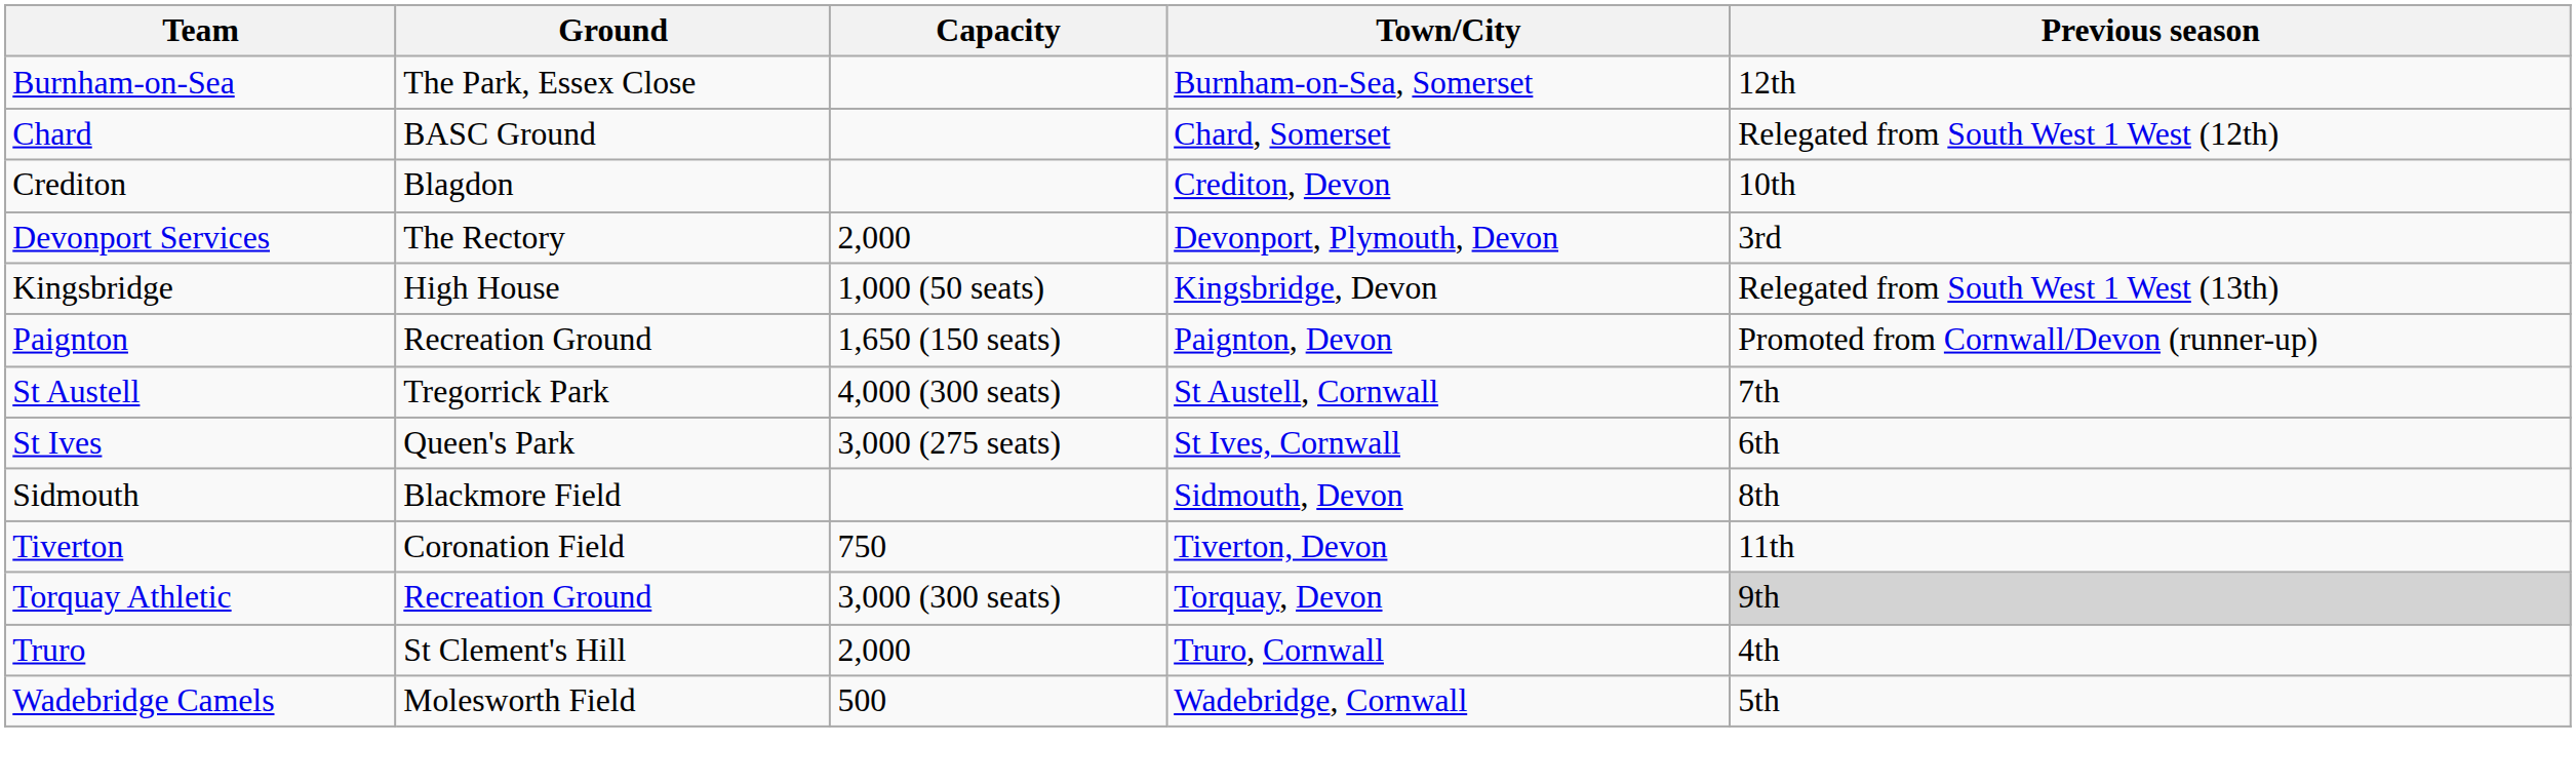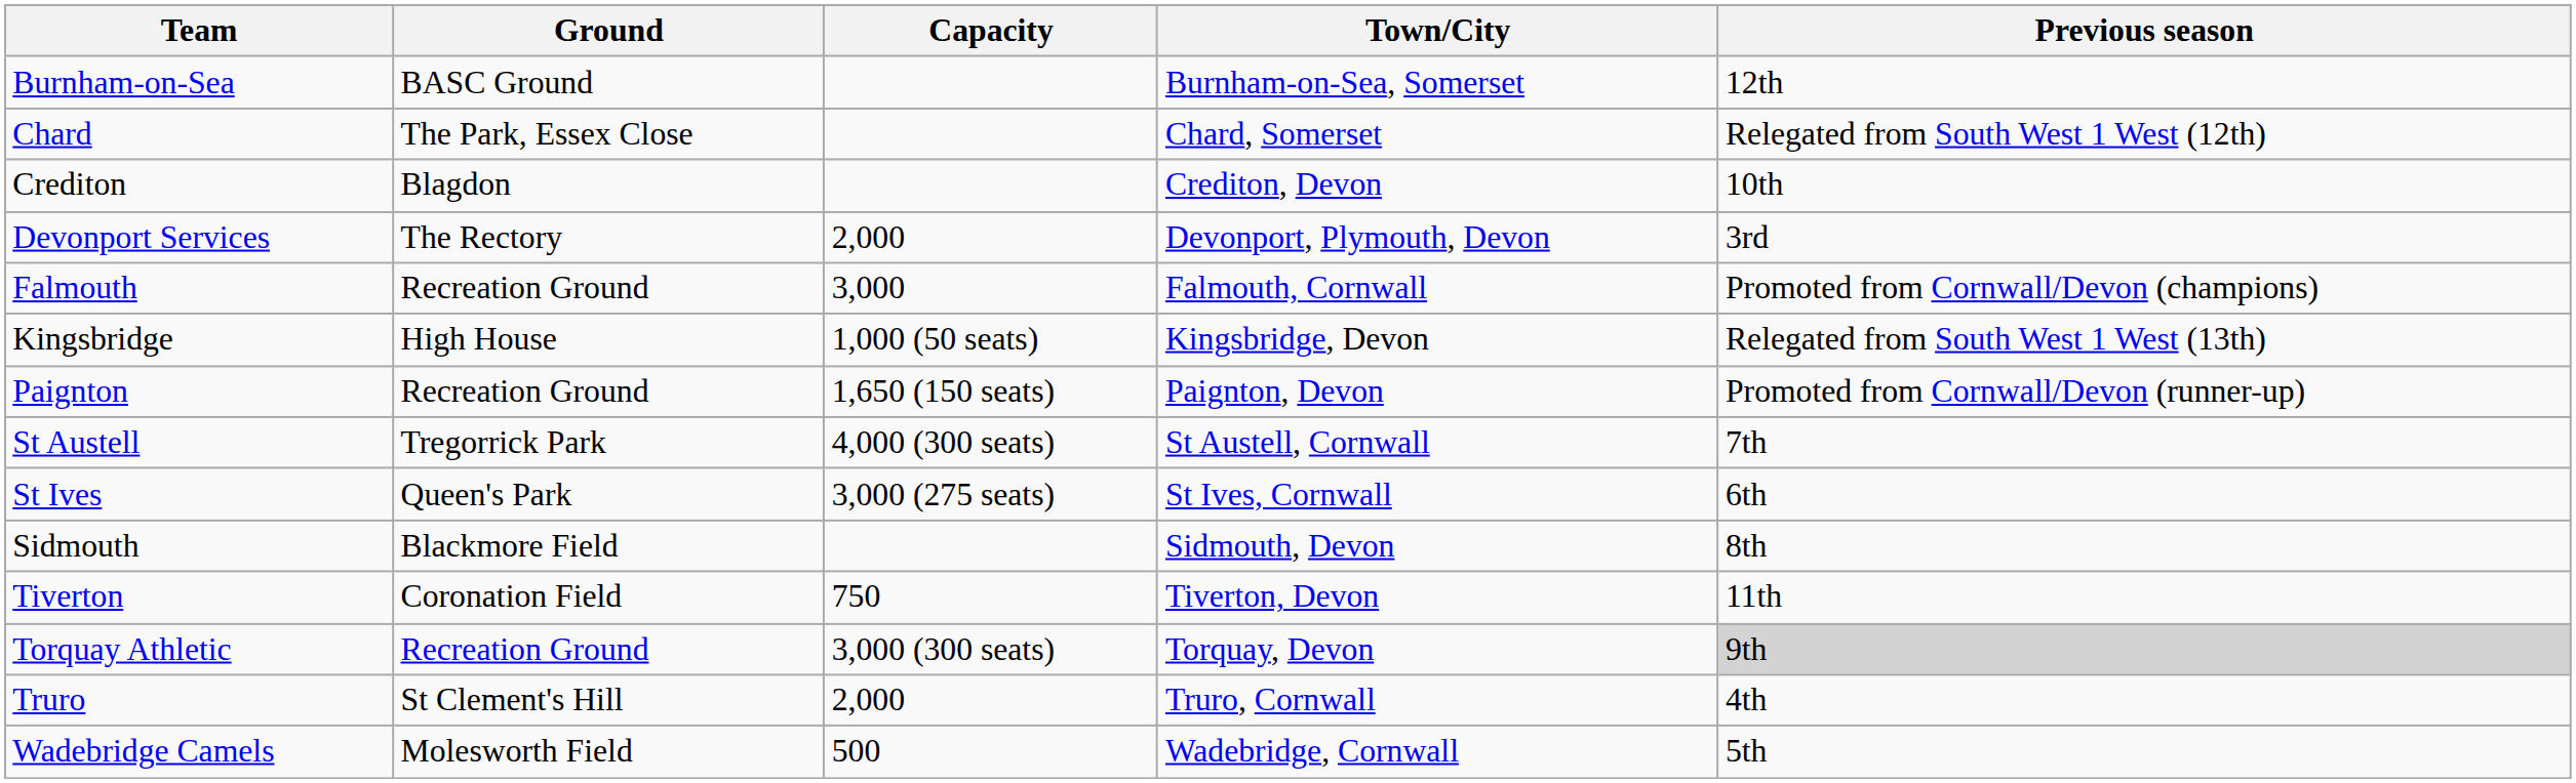Burnham-on-Sea | Ground: The Park, Essex Close -> BASC Ground
Chard | Ground: BASC Ground -> The Park, Essex Close
+ row: Falmouth | Recreation Ground | 3,000 | Falmouth, Cornwall | Promoted from Cornwall/Devon (champions)
